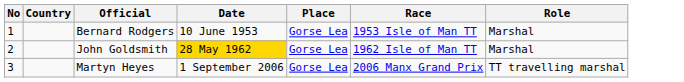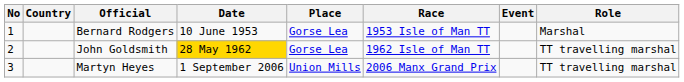+ column: Event
John Goldsmith | Role: Marshal -> TT travelling marshal
Martyn Heyes | Place: Gorse Lea -> Union Mills
